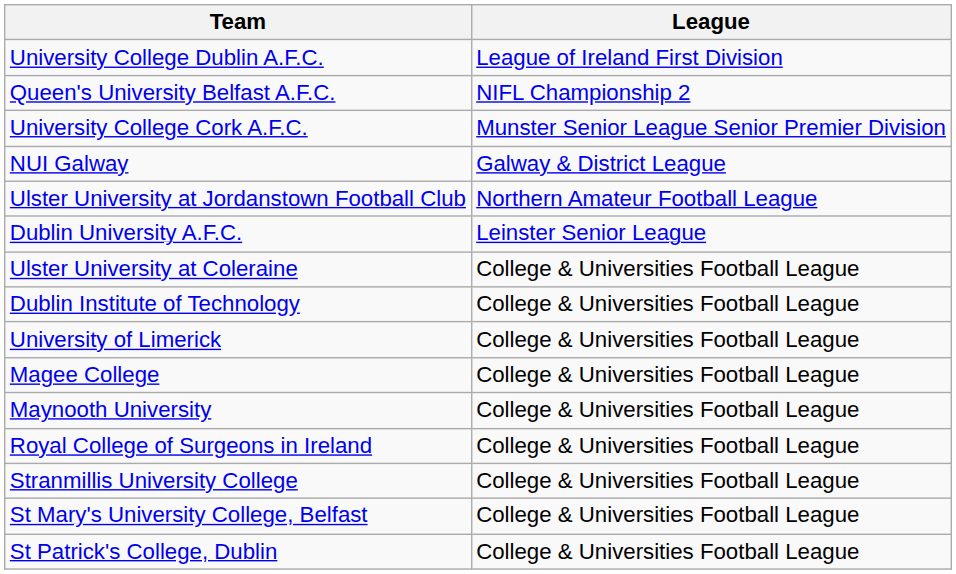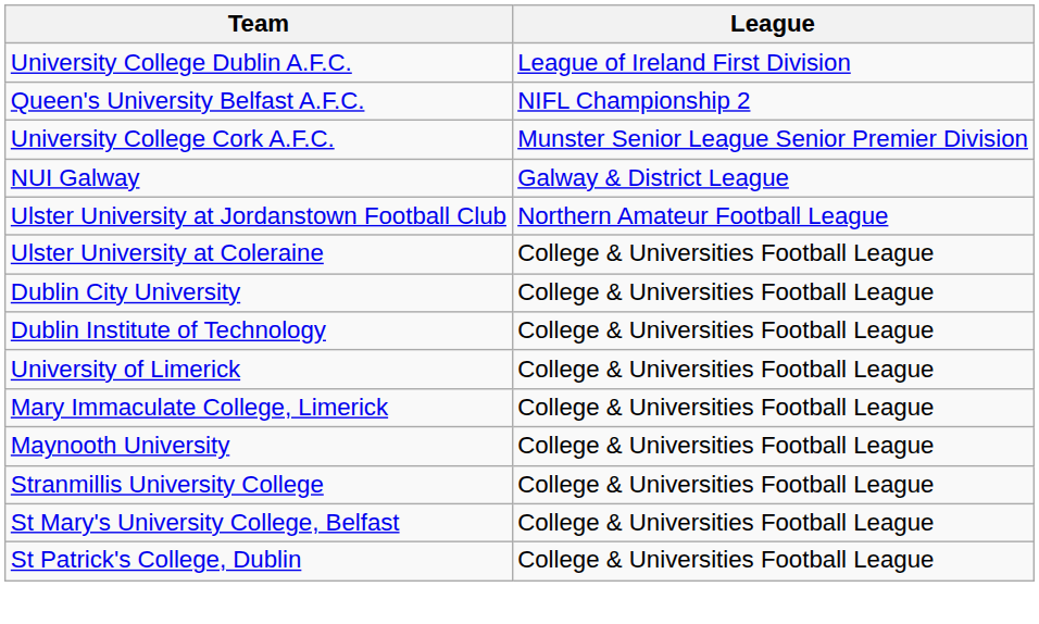- row: Dublin University A.F.C. | Leinster Senior League
+ row: Dublin City University | College & Universities Football League
- row: Magee College | College & Universities Football League
+ row: Mary Immaculate College, Limerick | College & Universities Football League
- row: Royal College of Surgeons in Ireland | College & Universities Football League
